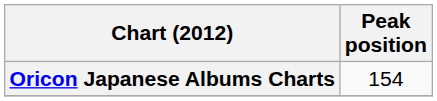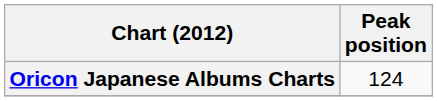Oricon Japanese Albums Charts | Peak position: 154 -> 124
